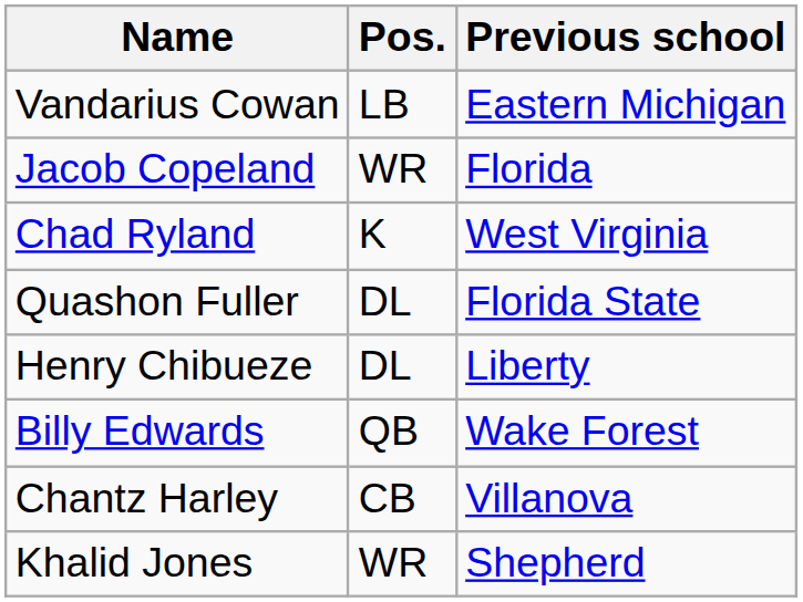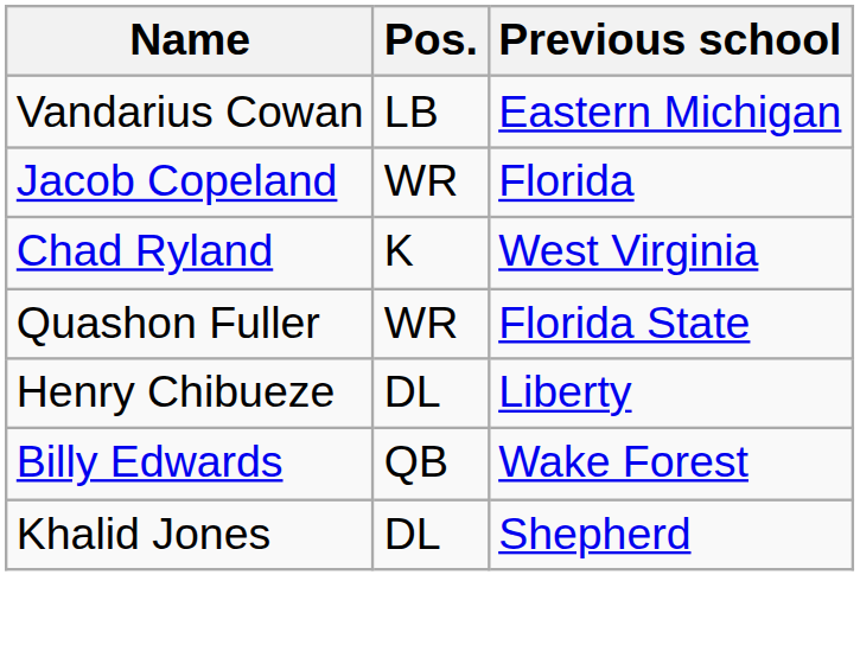Quashon Fuller | Pos.: DL -> WR
- row: Chantz Harley | CB | Villanova
Khalid Jones | Pos.: WR -> DL
